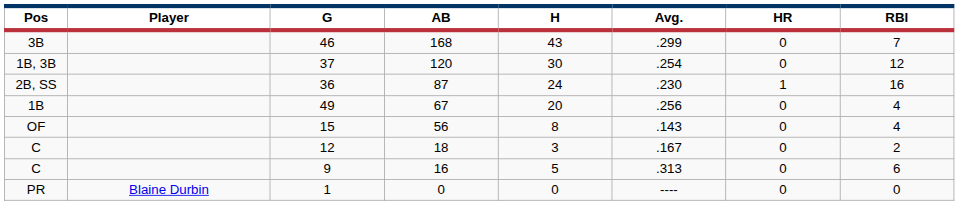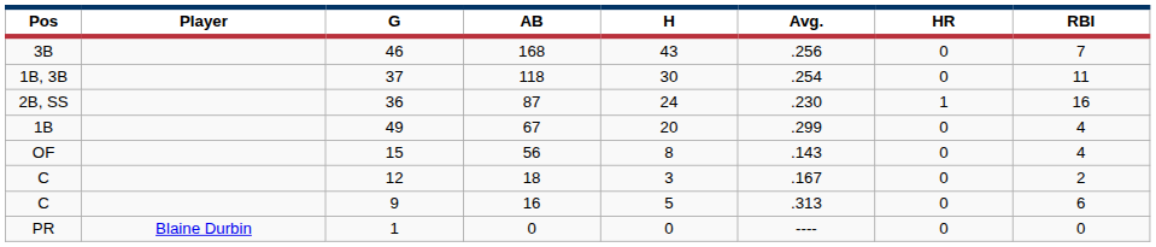46 | Avg.: .299 -> .256
37 | AB: 120 -> 118
37 | RBI: 12 -> 11
49 | Avg.: .256 -> .299
